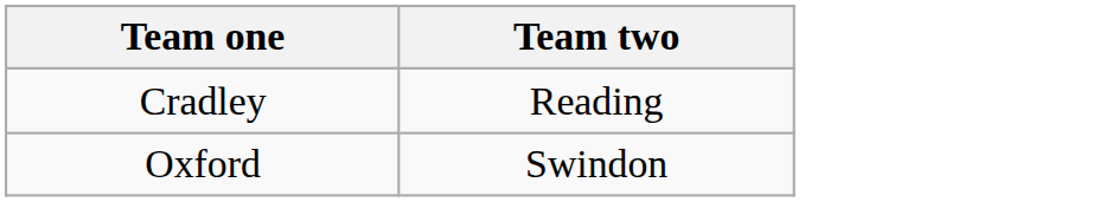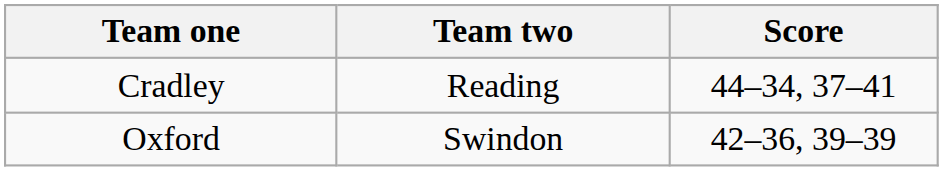+ column: Score | 44–34, 37–41 | 42–36, 39–39
